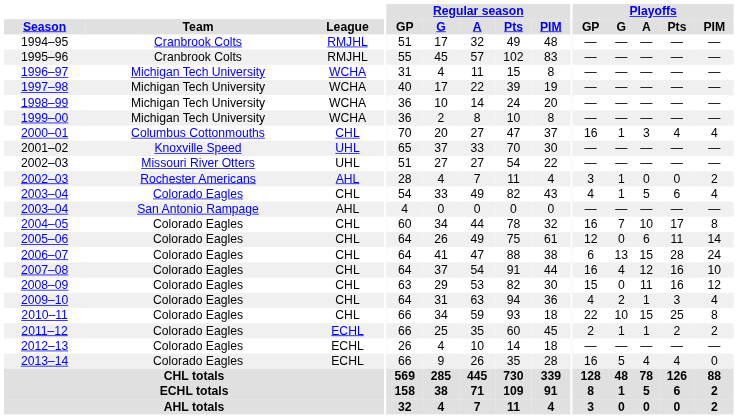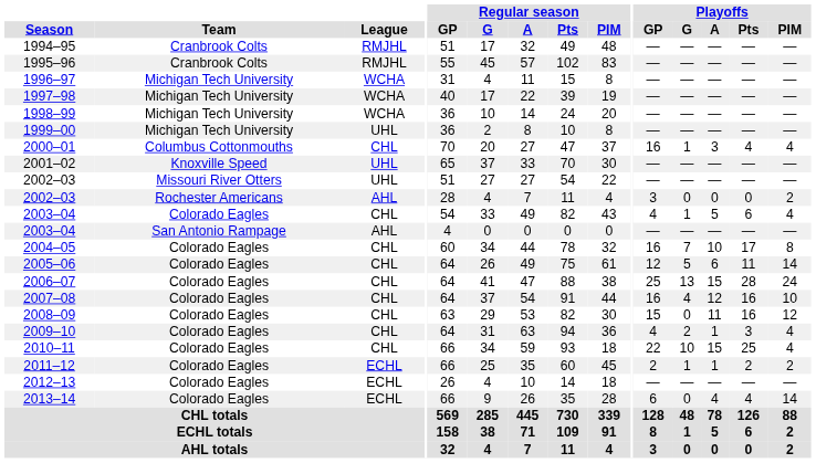1999–00 | League: WCHA -> UHL
2002–03 / Rochester Americans | Playoffs / G: 1 -> 0
2005–06 | Playoffs / G: 0 -> 5
2006–07 | Playoffs / GP: 6 -> 25
2010–11 | Playoffs / PIM: 8 -> 4
2013–14 | Playoffs / GP: 16 -> 6
2013–14 | Playoffs / G: 5 -> 0
2013–14 | Playoffs / PIM: 0 -> 14
